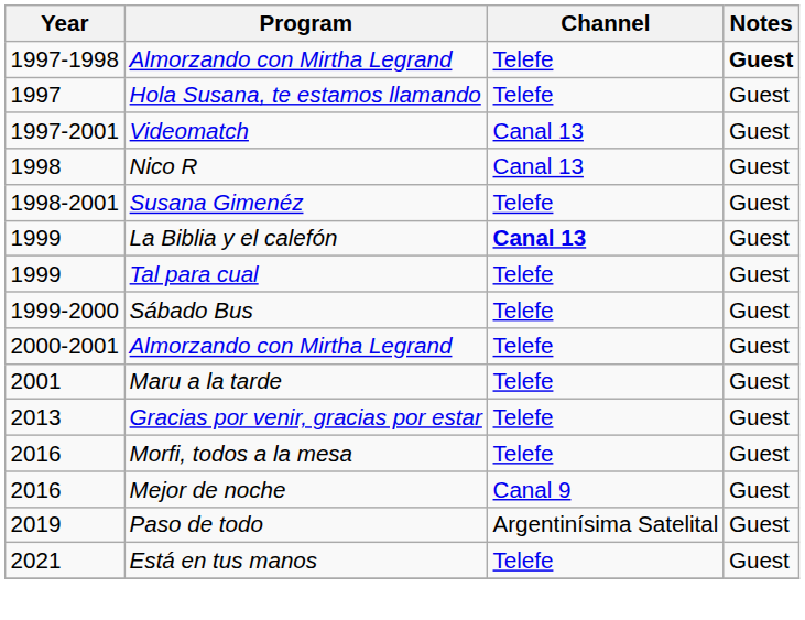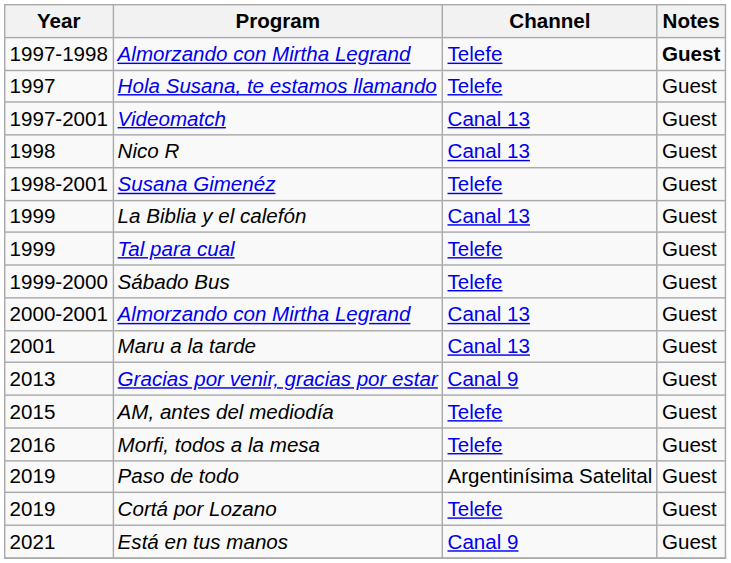La Biblia y el calefón | Channel: bold -> normal
2000-2001 / Almorzando con Mirtha Legrand | Channel: Telefe -> Canal 13
Maru a la tarde | Channel: Telefe -> Canal 13
Gracias por venir, gracias por estar | Channel: Telefe -> Canal 9
+ row: 2015 | AM, antes del mediodía | Telefe | Guest
- row: 2016 | Mejor de noche | Canal 9 | Guest
+ row: 2019 | Cortá por Lozano | Telefe | Guest
Está en tus manos | Channel: Telefe -> Canal 9
